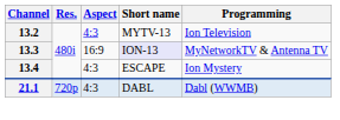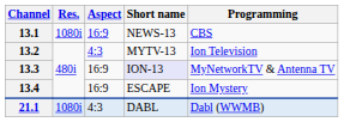+ row: 13.1 | 1080i | 16:9 | NEWS-13 | CBS
13.4 | Aspect: 4:3 -> 16:9
21.1 | Res.: 720p -> 1080i
